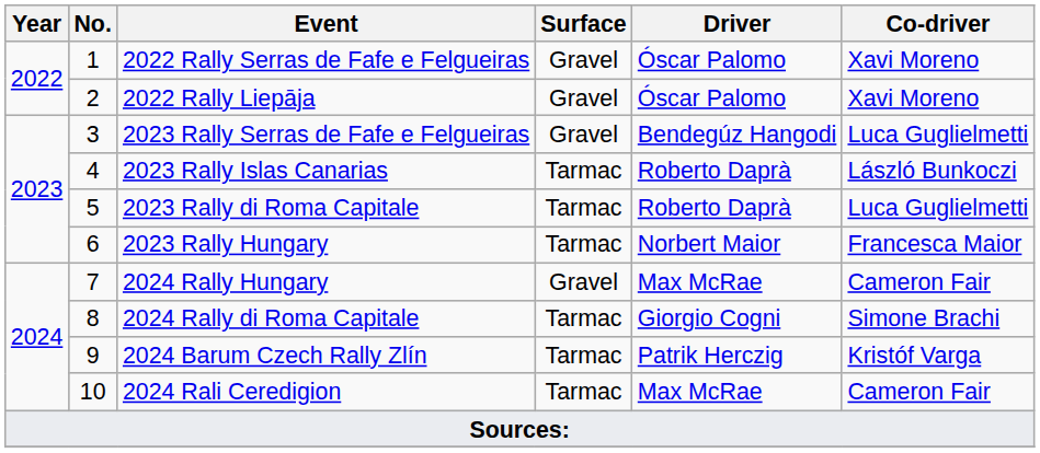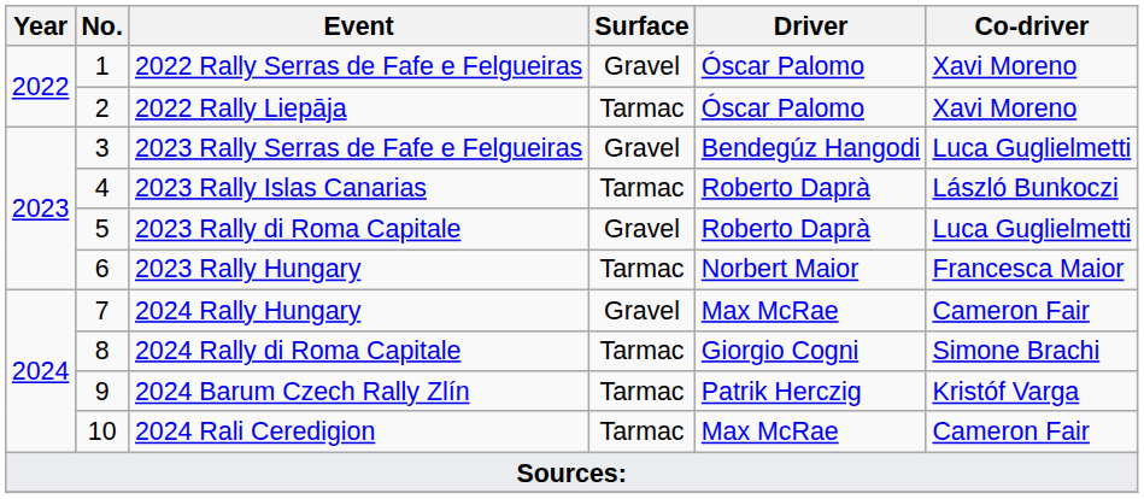2022 Rally Liepāja | Surface: Gravel -> Tarmac
2023 Rally di Roma Capitale | Surface: Tarmac -> Gravel
